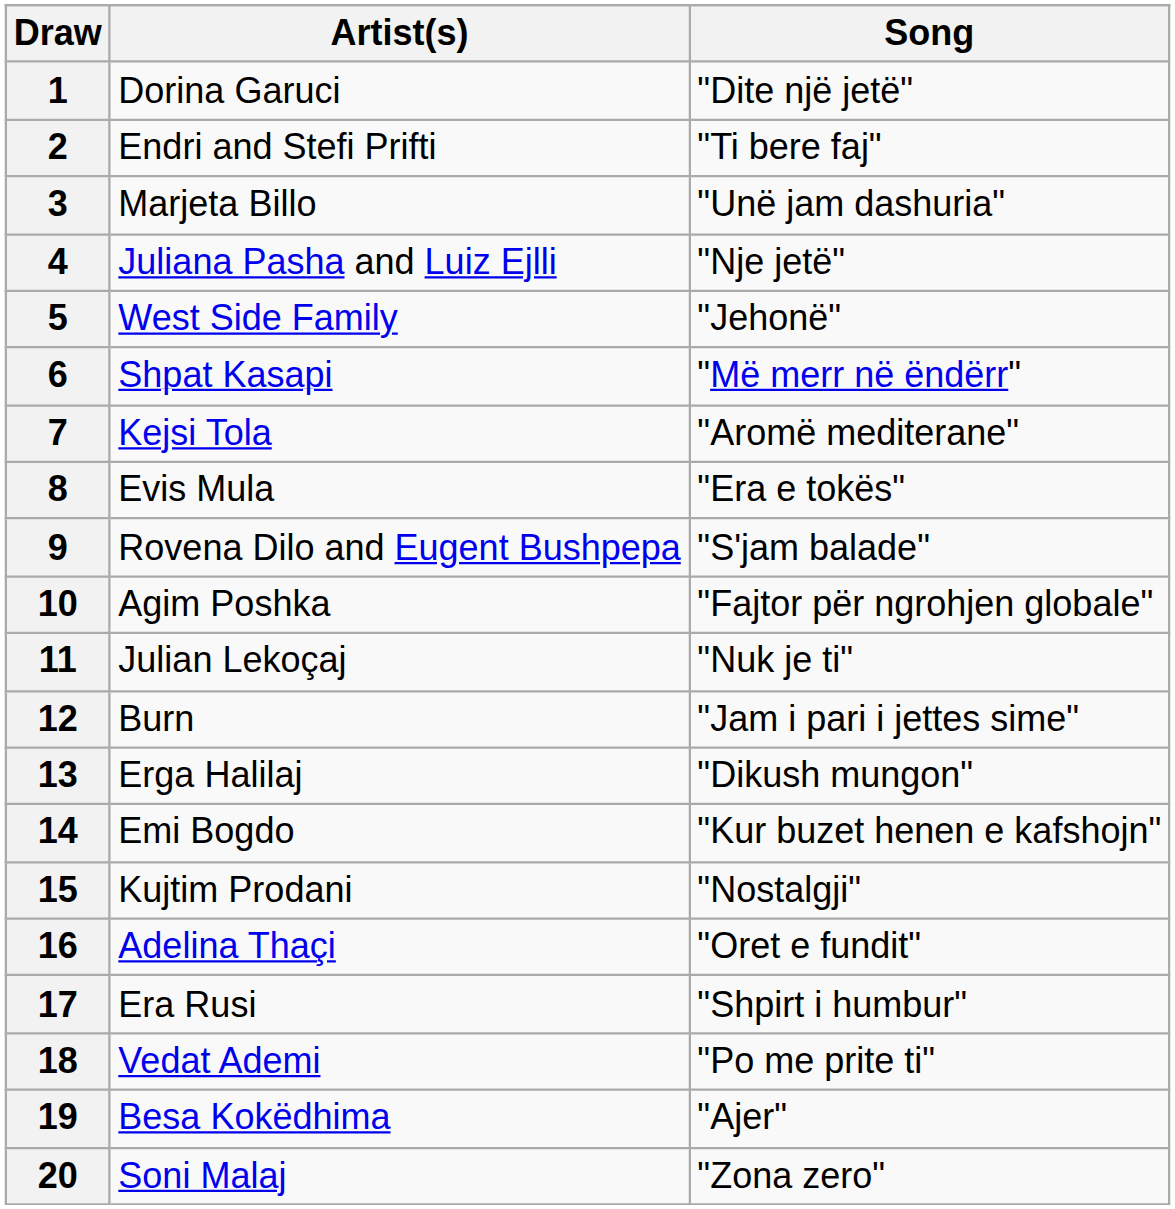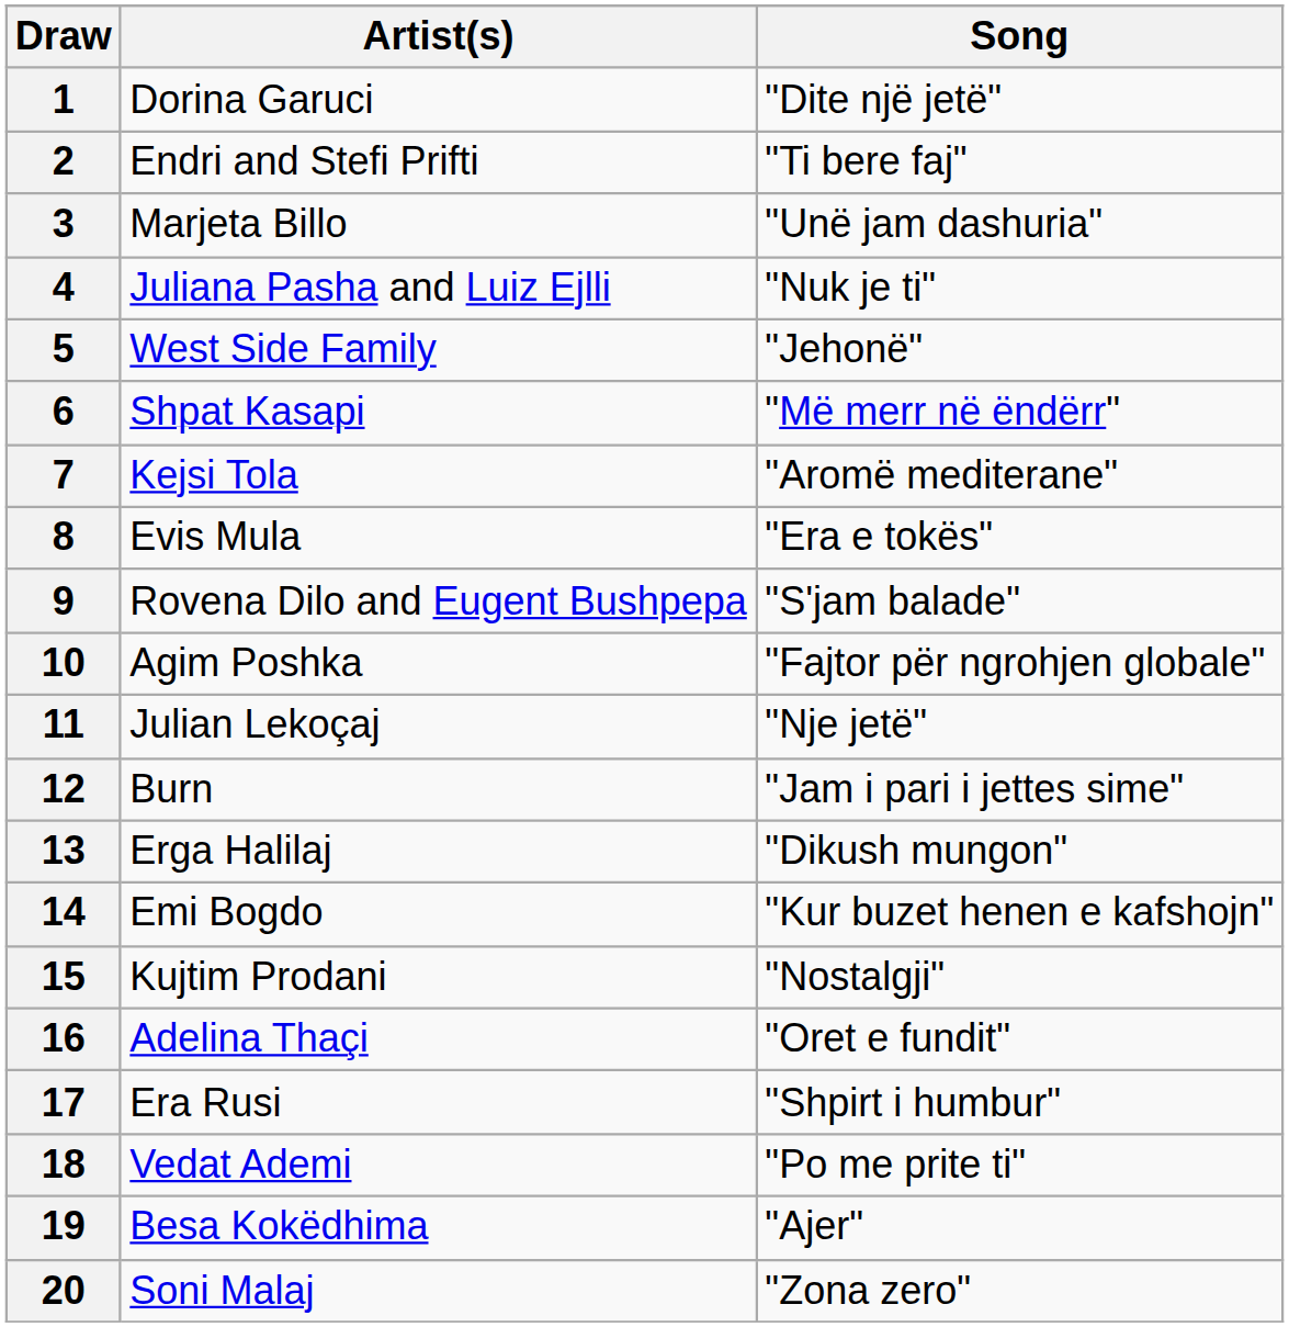4 | Song: "Nje jetë" -> "Nuk je ti"
11 | Song: "Nuk je ti" -> "Nje jetë"
